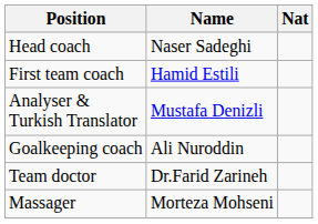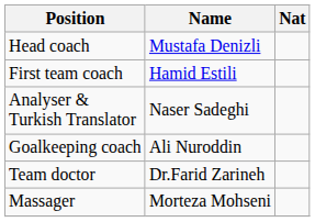Head coach | Name: Naser Sadeghi -> Mustafa Denizli
Analyser & Turkish Translator | Name: Mustafa Denizli -> Naser Sadeghi
